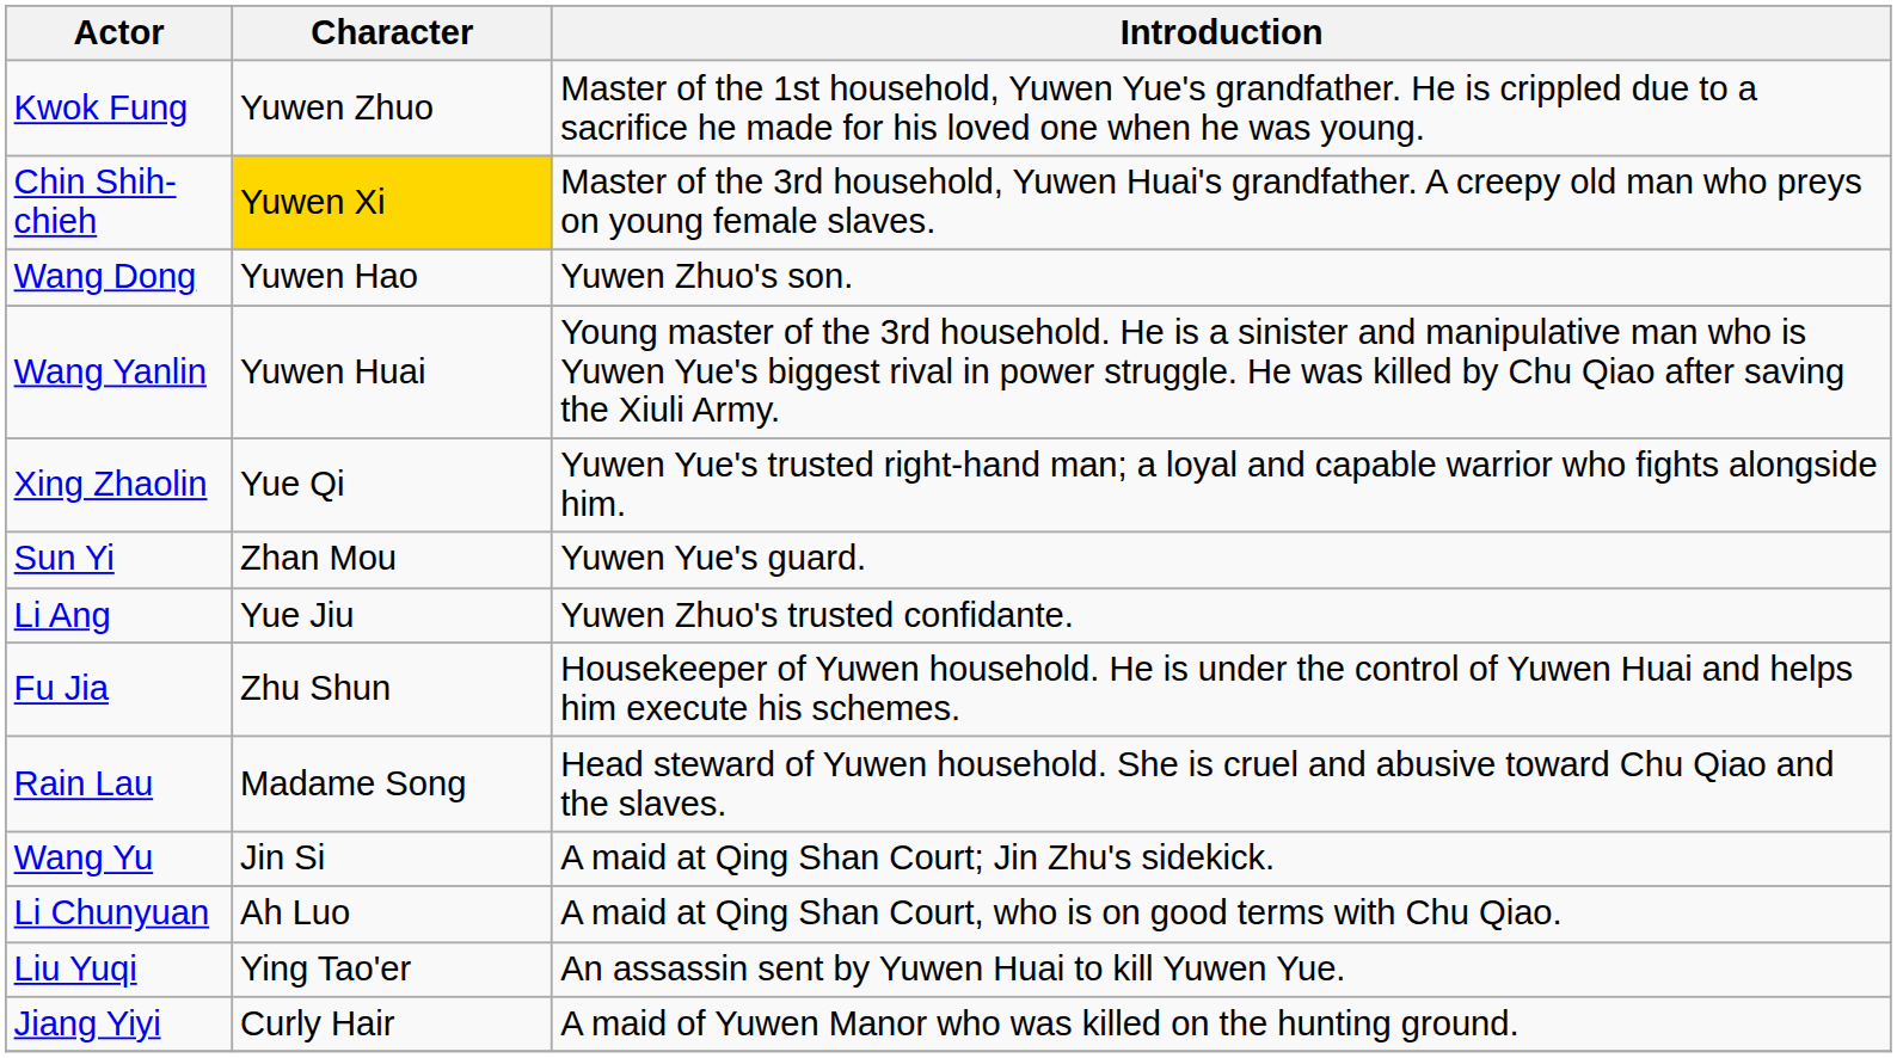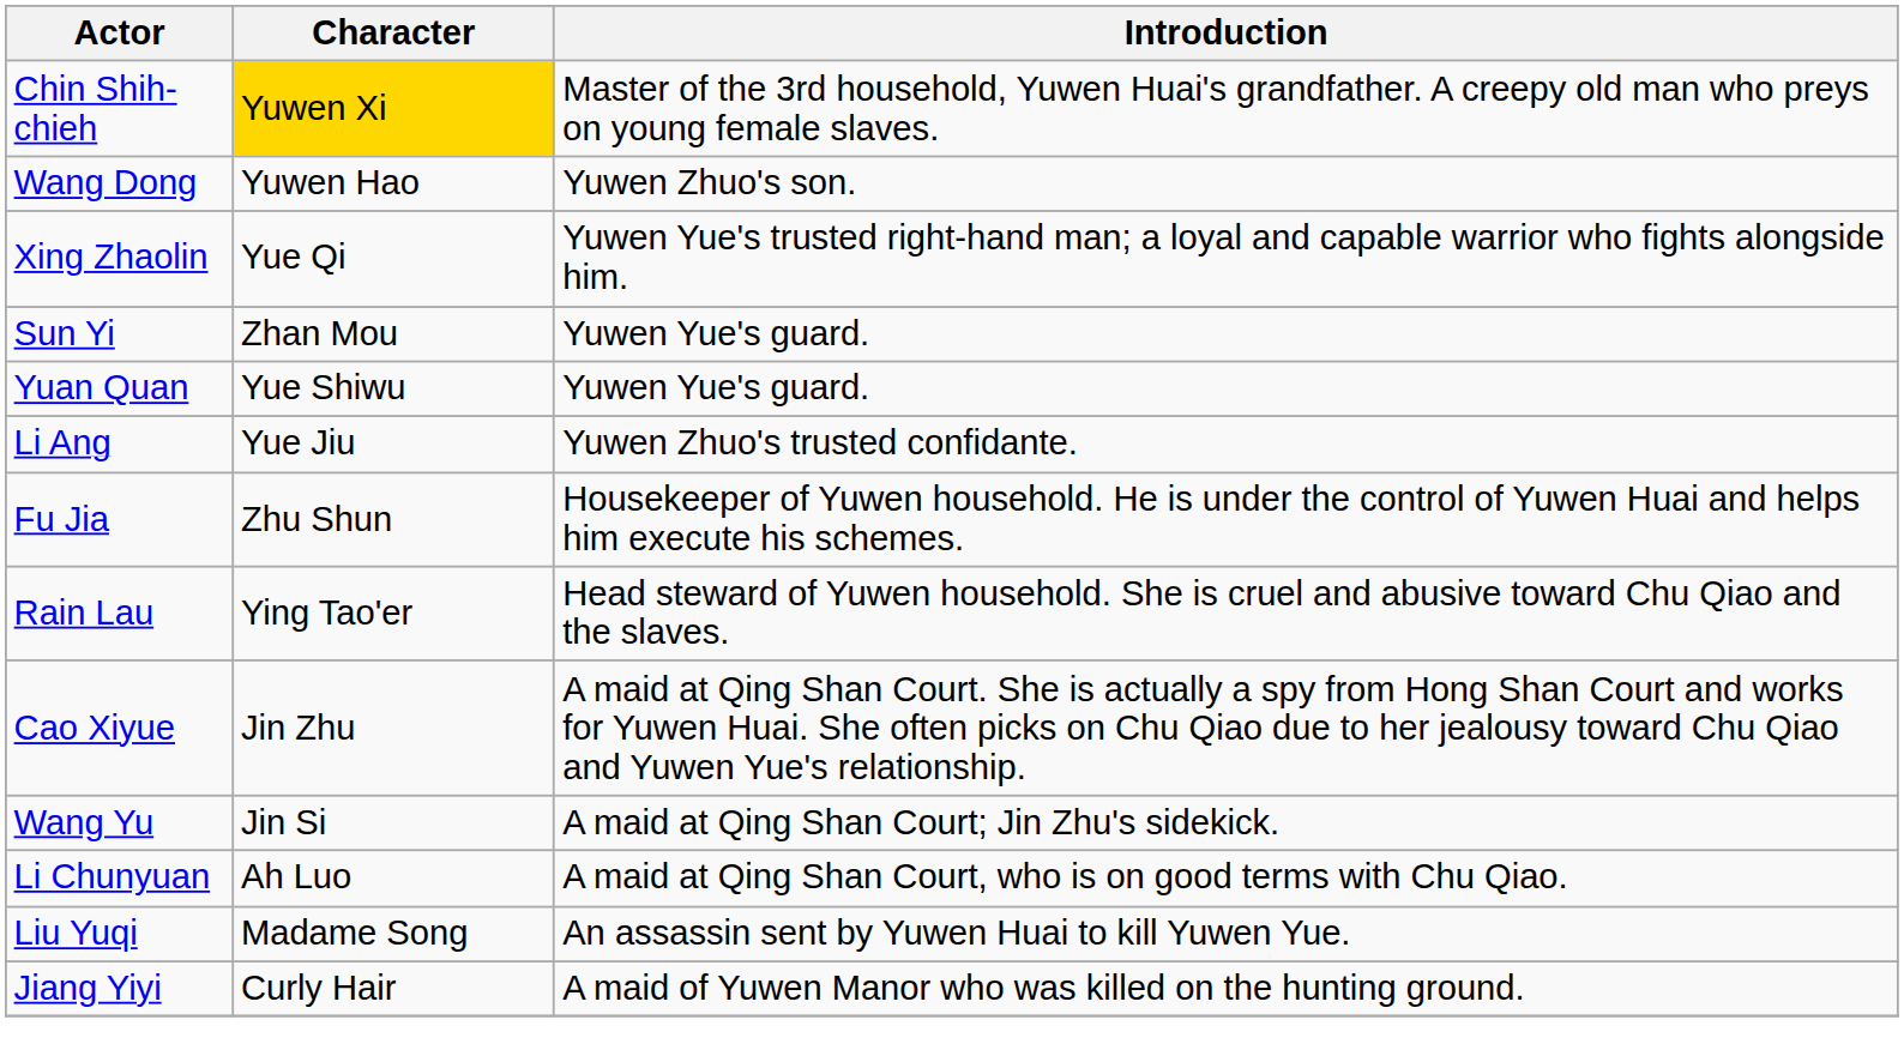- row: Kwok Fung | Yuwen Zhuo | Master of the 1st household, Yuwen Yue's grandfather. He is crippled due to a sacrifice he made for his loved one when he was young.
- row: Wang Yanlin | Yuwen Huai | Young master of the 3rd household. He is a sinister and manipulative man who is Yuwen Yue's biggest rival in power struggle. He was killed by Chu Qiao after saving the Xiuli Army.
+ row: Yuan Quan | Yue Shiwu | Yuwen Yue's guard.
Rain Lau | Character: Madame Song -> Ying Tao'er
+ row: Cao Xiyue | Jin Zhu | A maid at Qing Shan Court. She is actually a spy from Hong Shan Court and works for Yuwen Huai. She often picks on Chu Qiao due to her jealousy toward Chu Qiao and Yuwen Yue's relationship.
Liu Yuqi | Character: Ying Tao'er -> Madame Song
